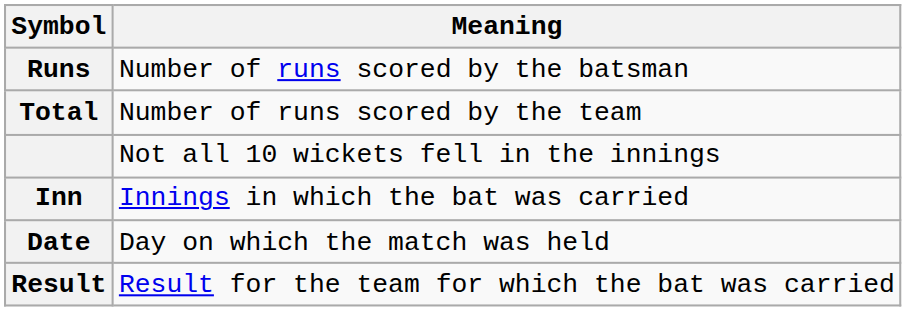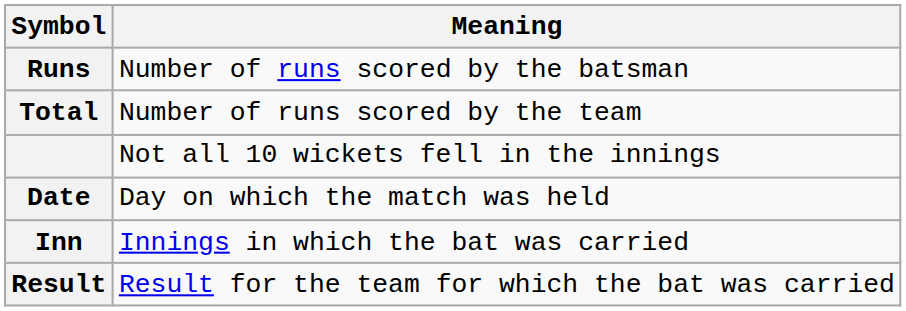rows swapped: Inn <-> Date
